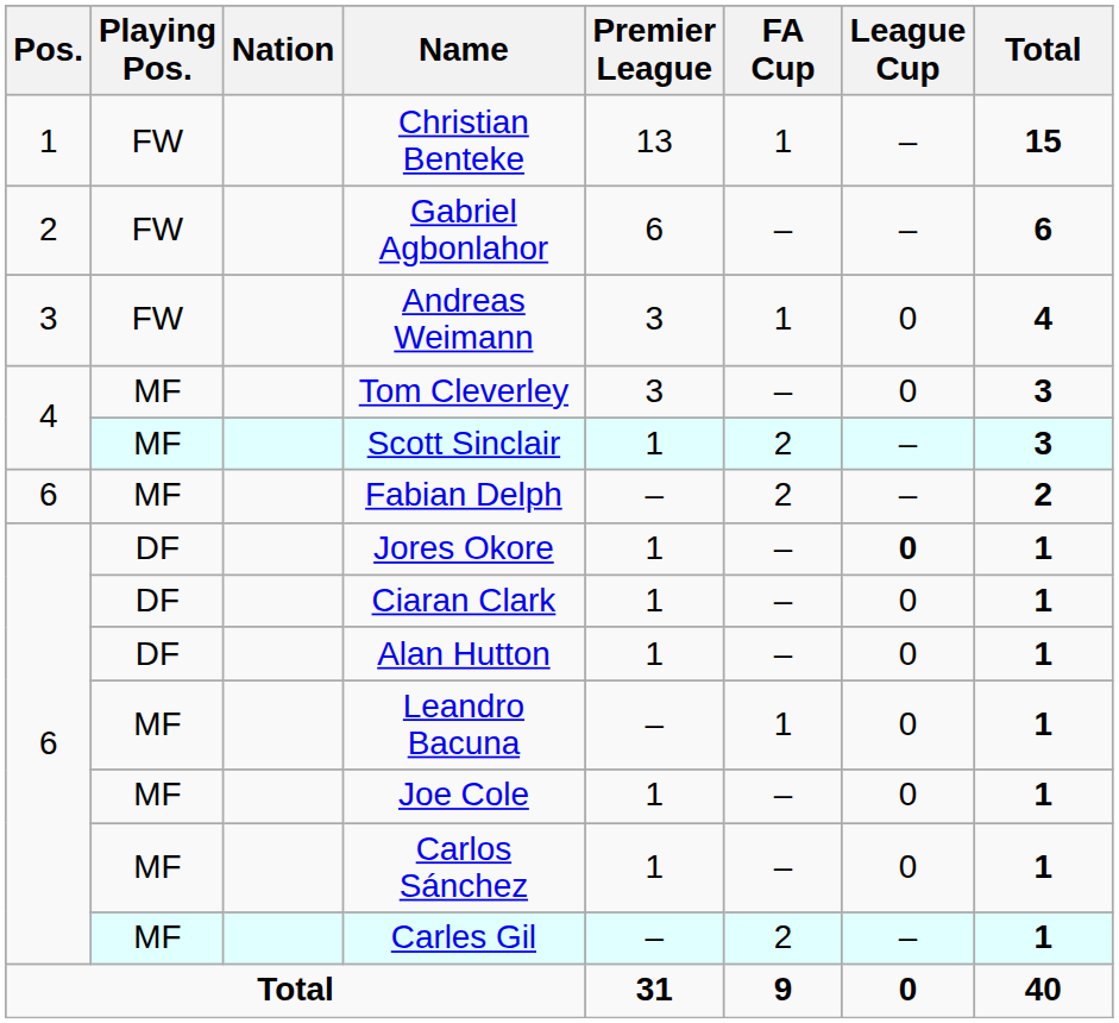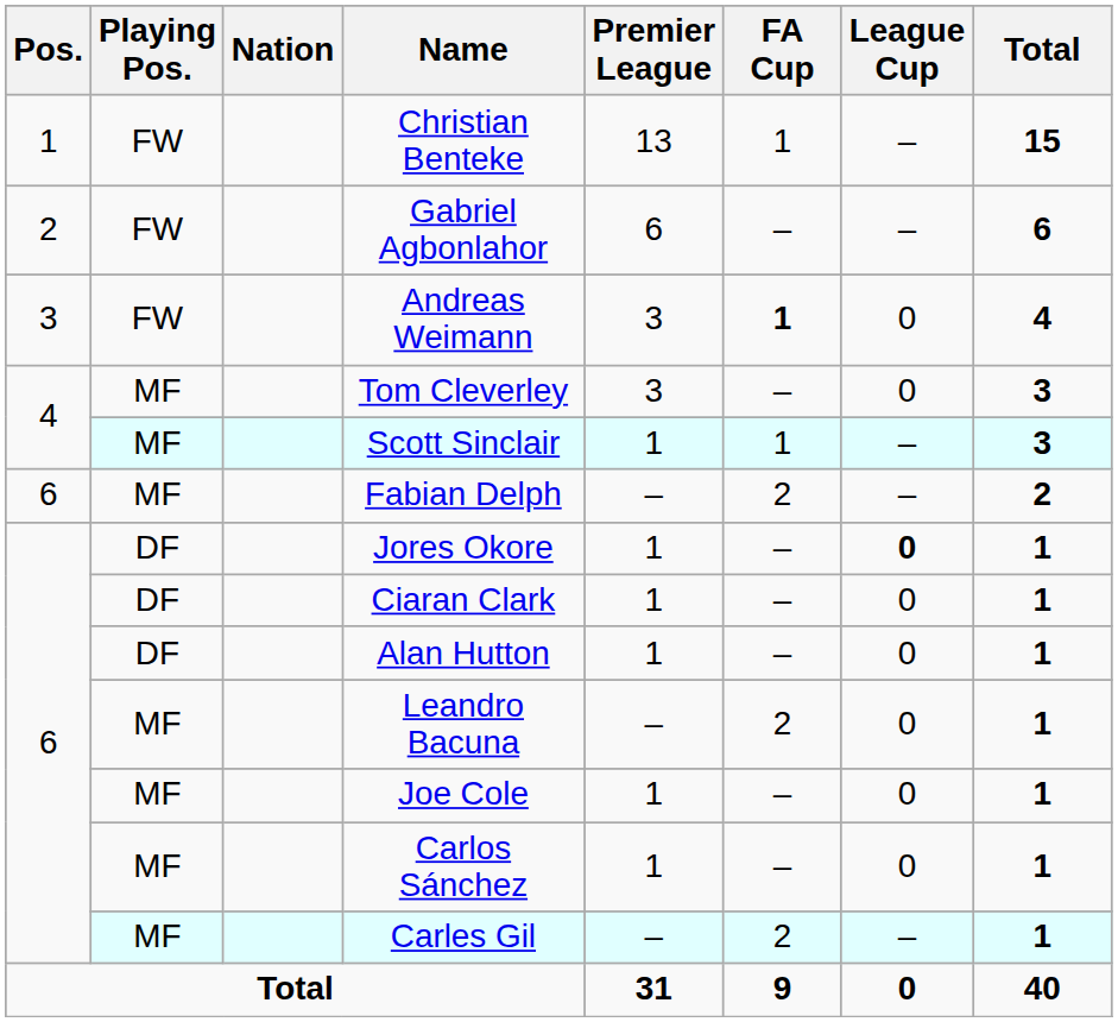Andreas Weimann | FA Cup: normal -> bold
Scott Sinclair | FA Cup: 2 -> 1
Leandro Bacuna | FA Cup: 1 -> 2
